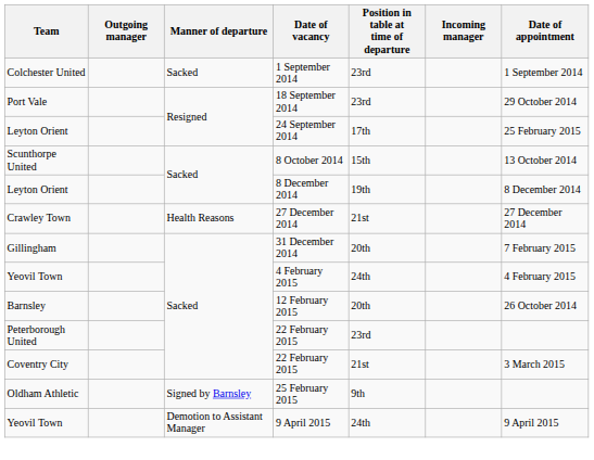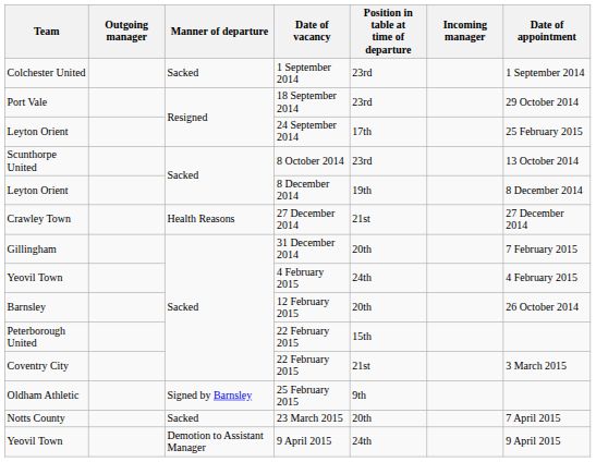8 October 2014 | Position in table at time of departure: 15th -> 23rd
Peterborough United / 22 February 2015 | Position in table at time of departure: 23rd -> 15th
+ row: Notts County | Sacked | 23 March 2015 | 20th | 7 April 2015
